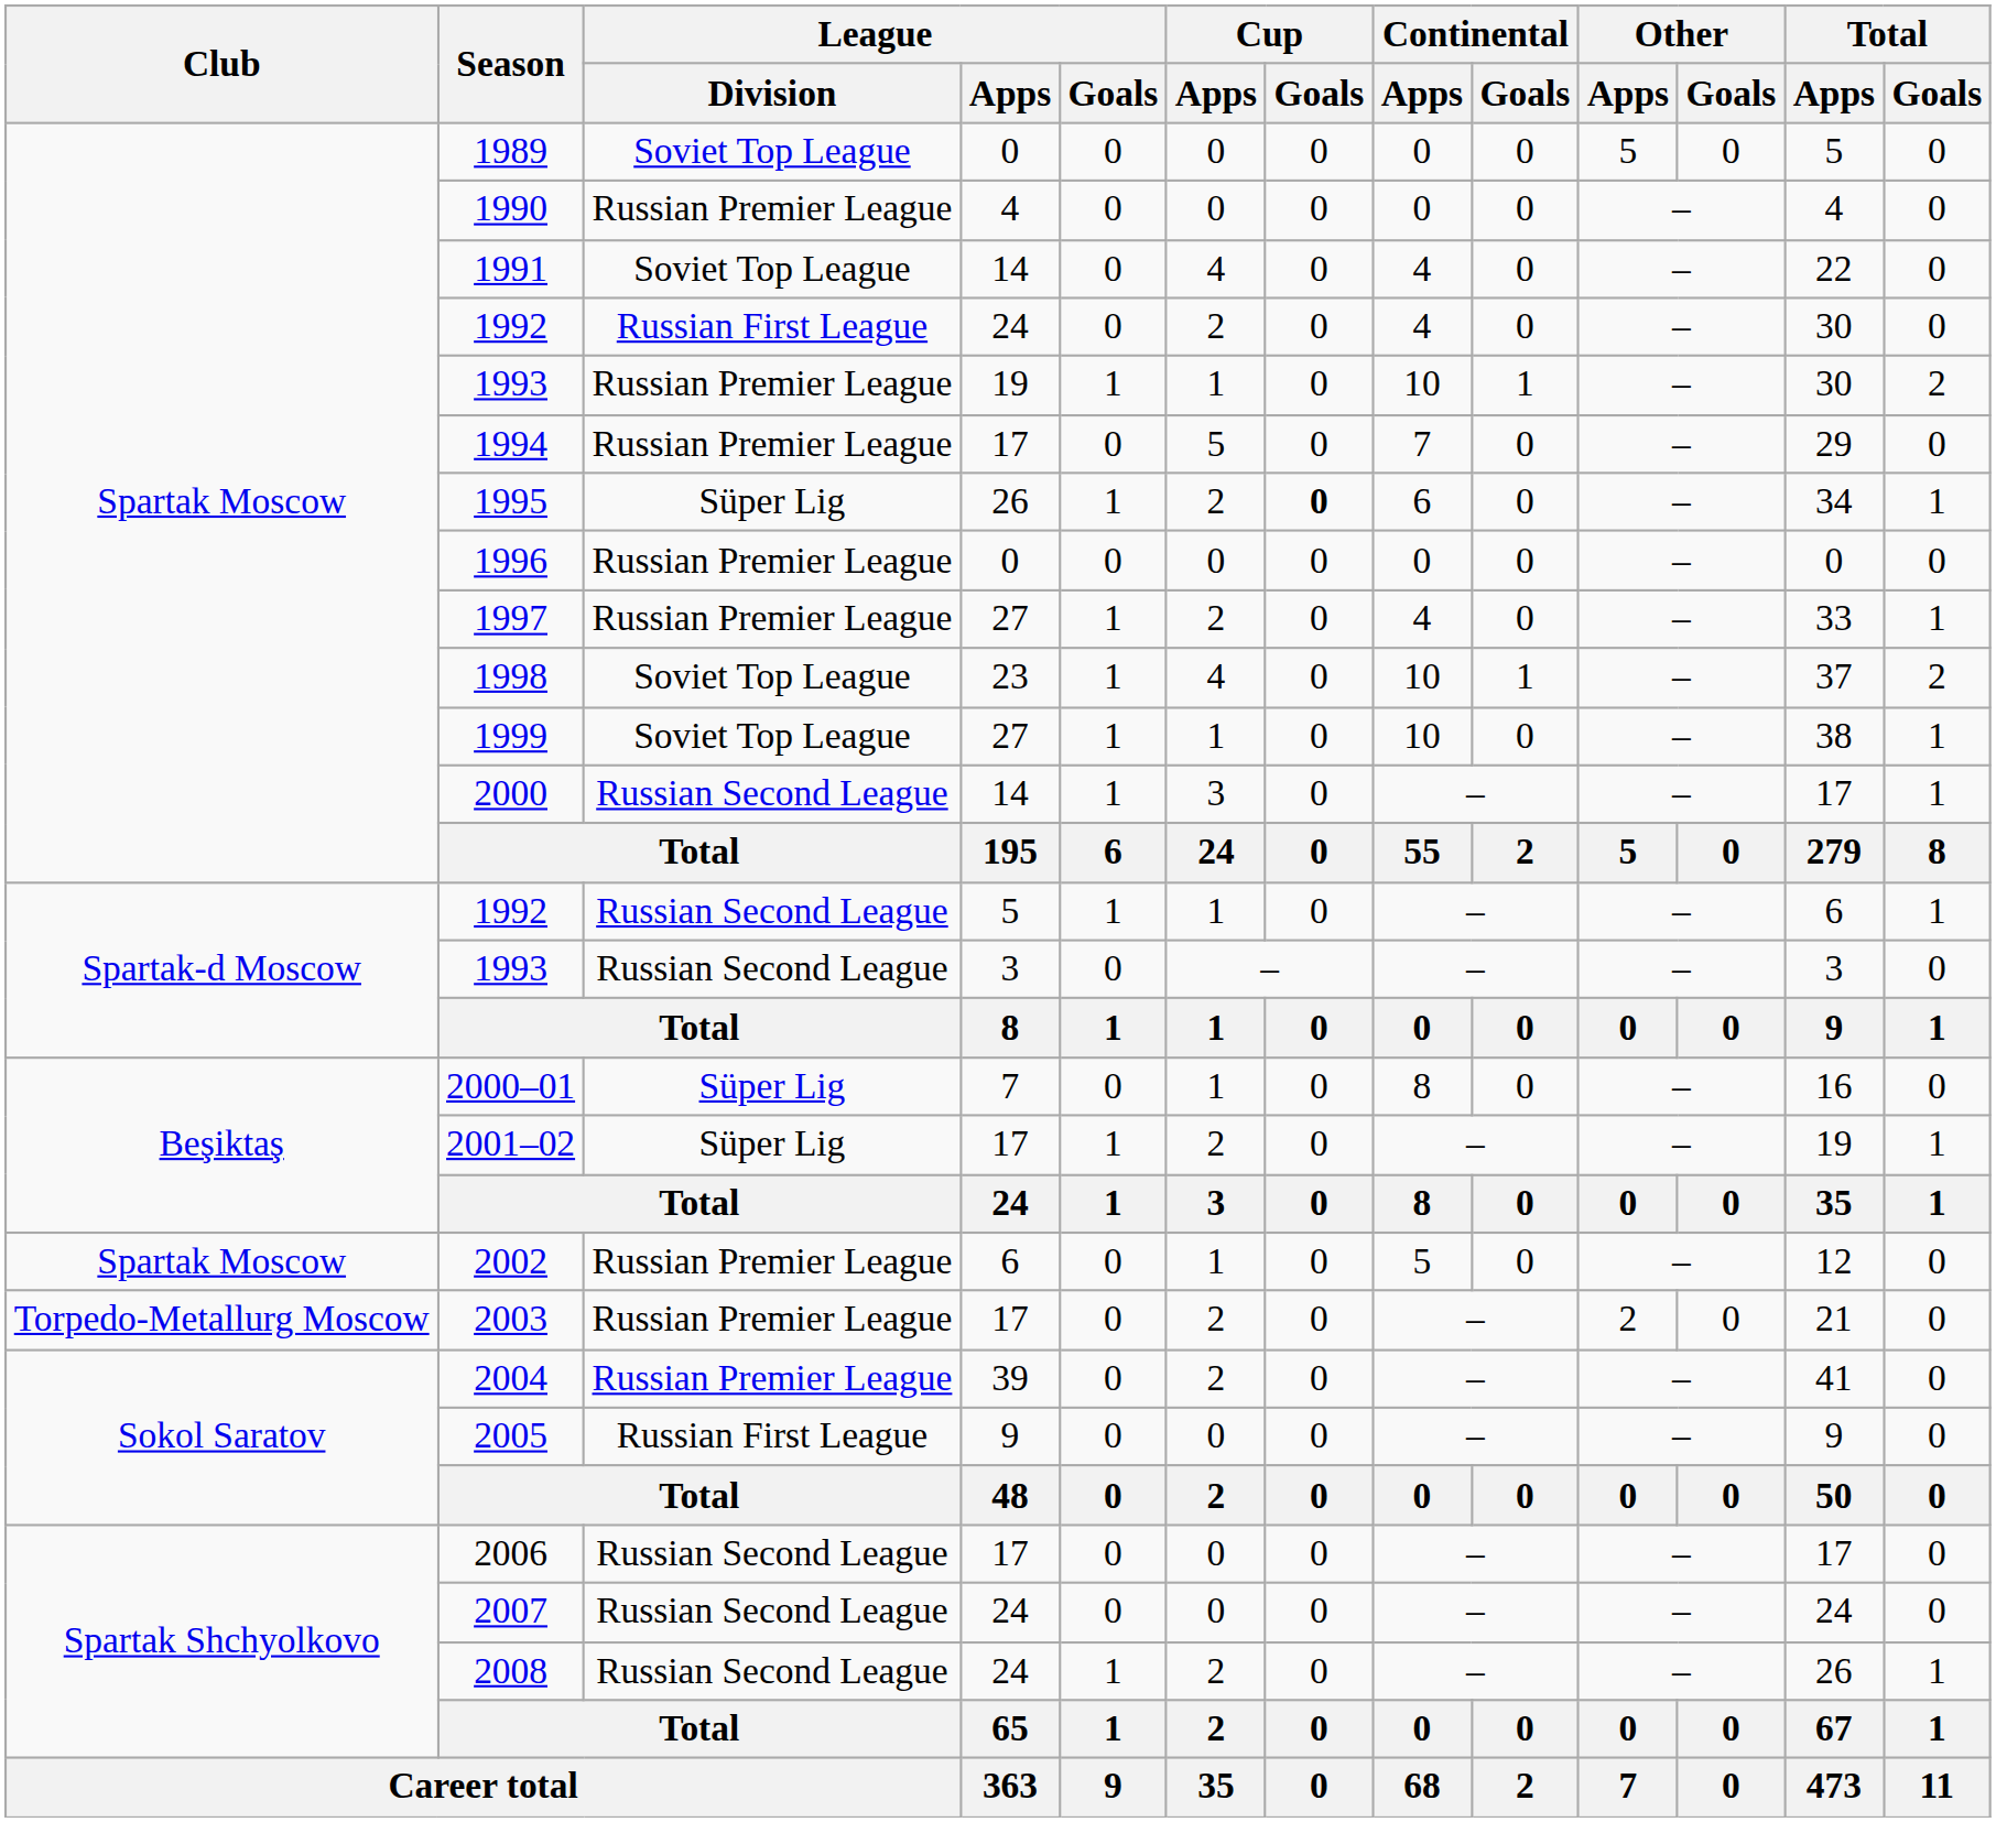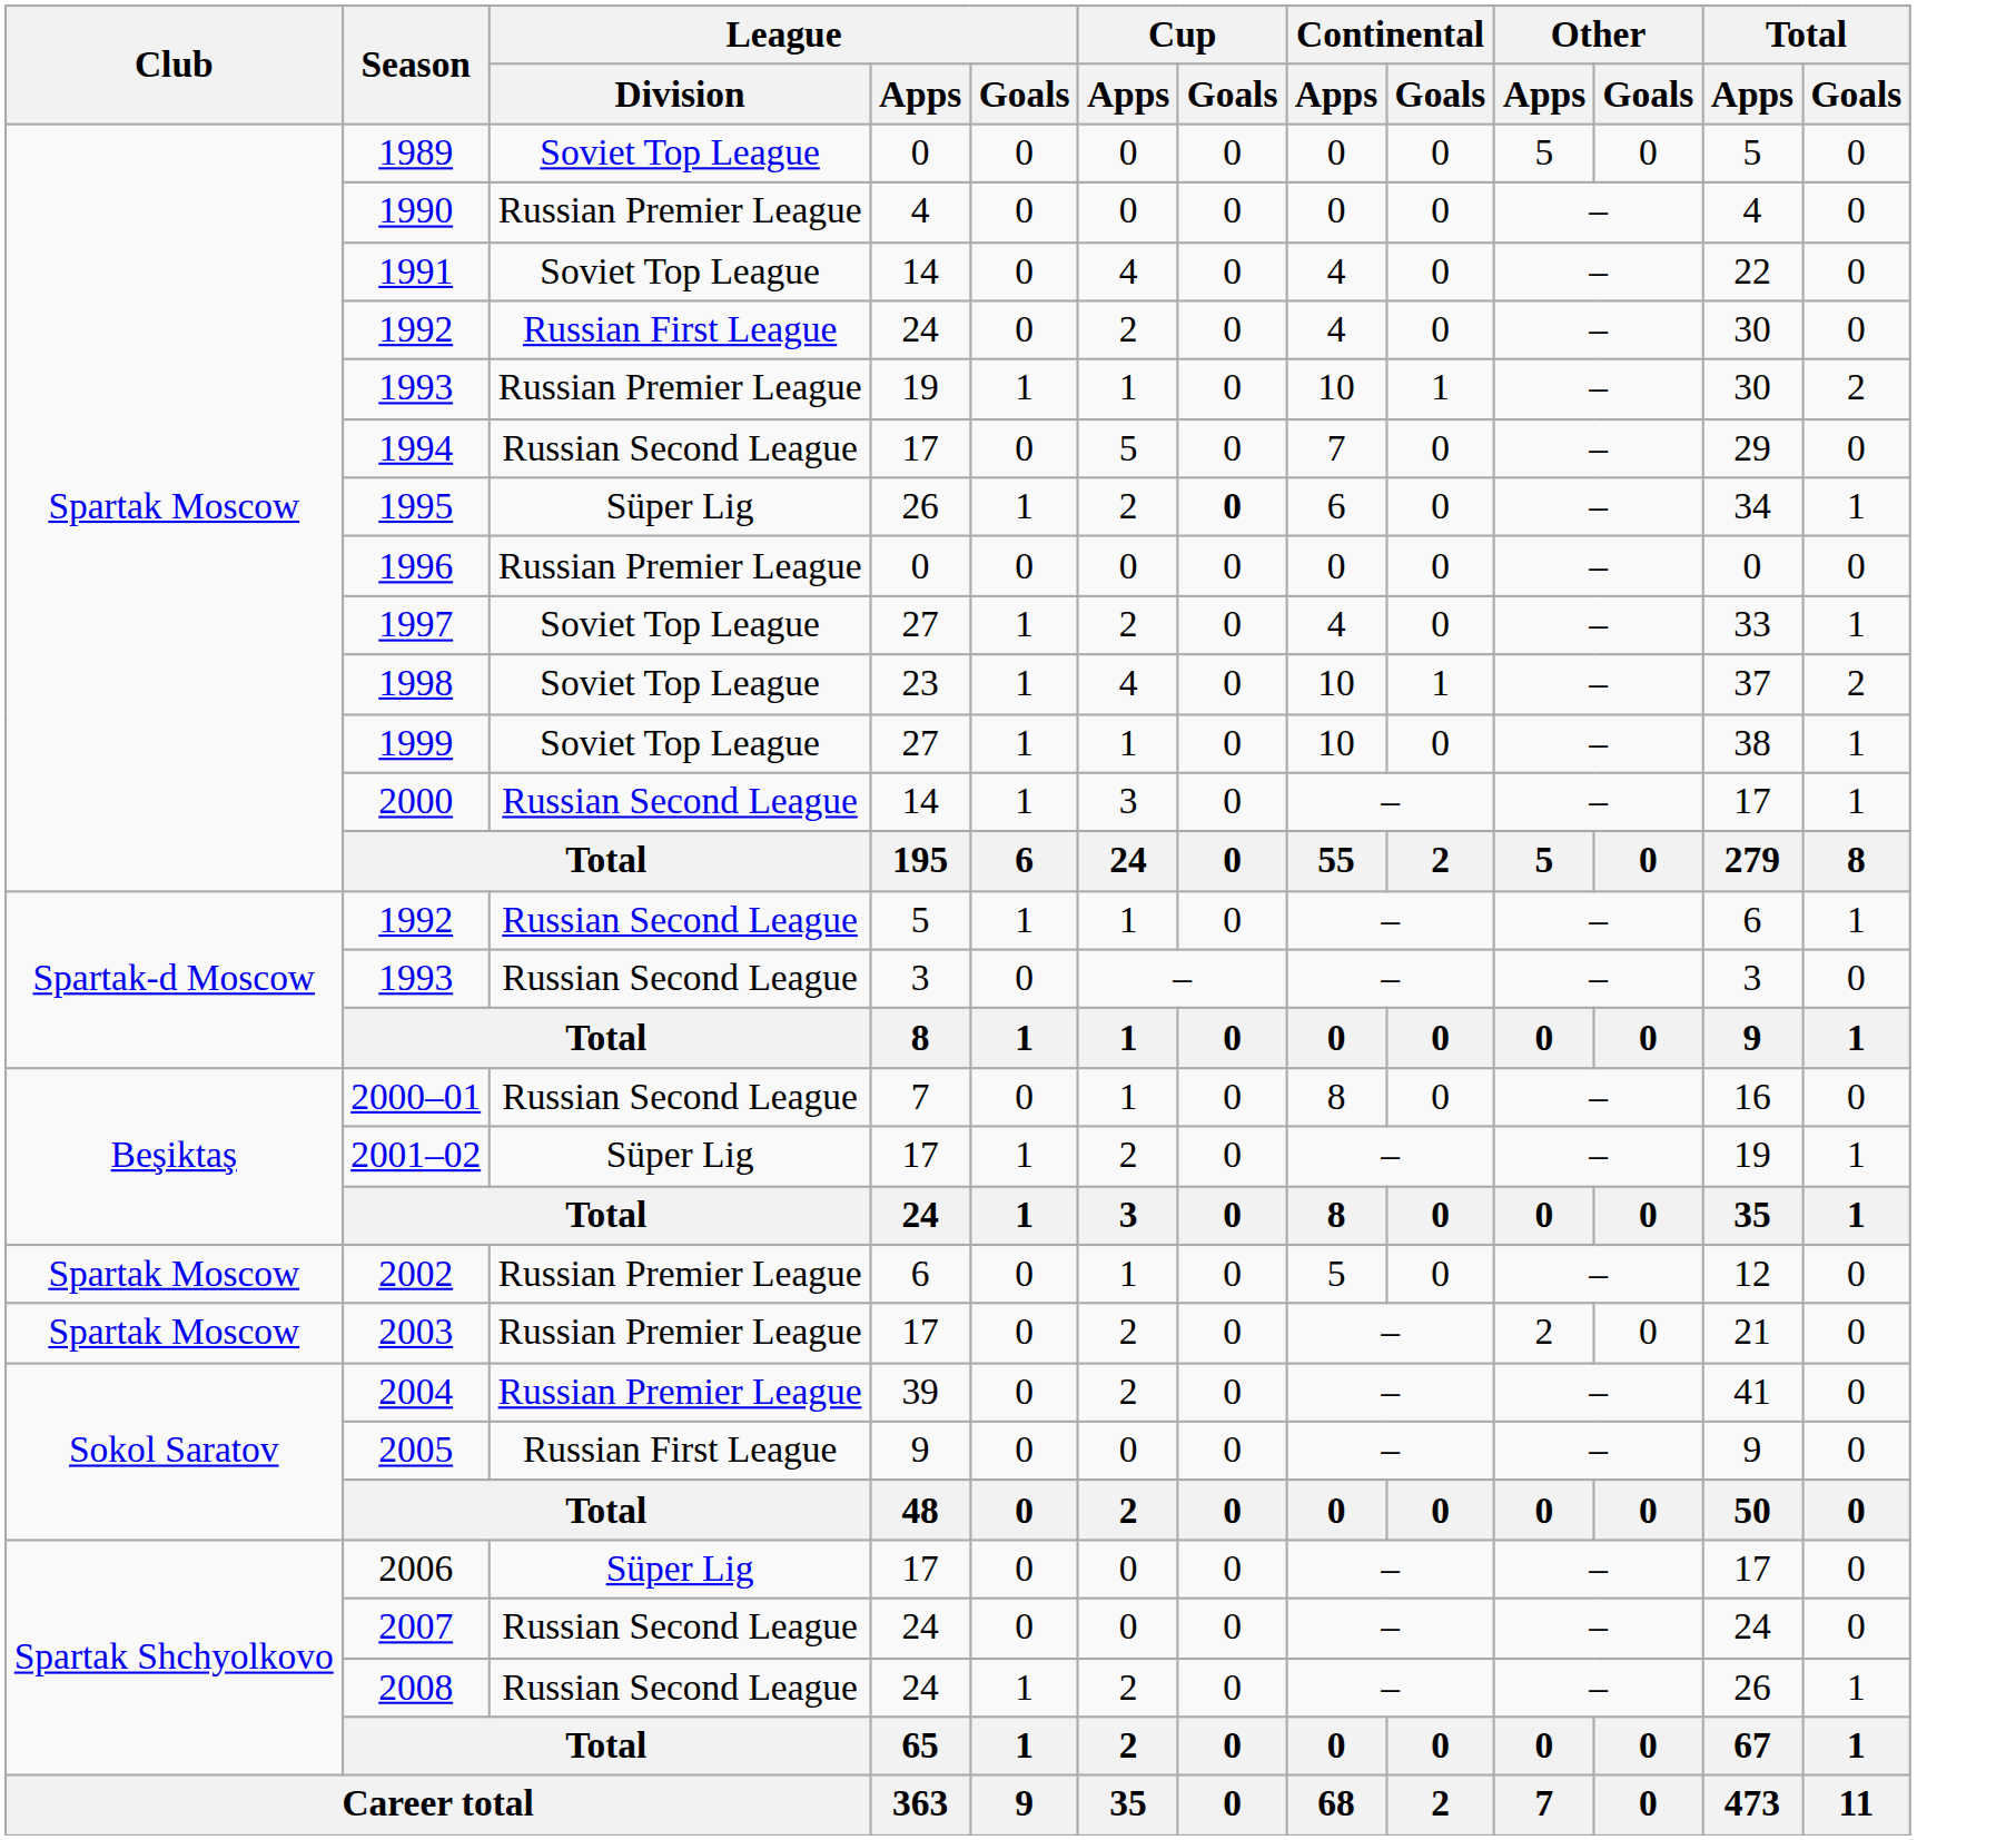1994 | League / Division: Russian Premier League -> Russian Second League
1997 | League / Division: Russian Premier League -> Soviet Top League
2000–01 | League / Division: Süper Lig -> Russian Second League
2003 | Club: Torpedo-Metallurg Moscow -> Spartak Moscow
2006 | League / Division: Russian Second League -> Süper Lig
